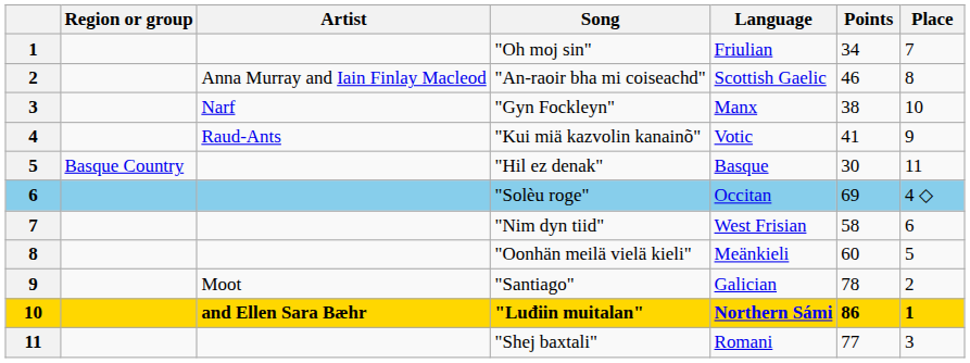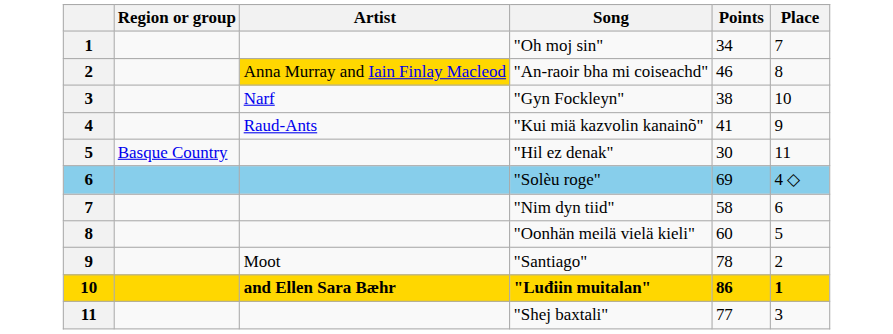- column: Language | Friulian | Scottish Gaelic | Manx | Votic | Basque | Occitan | West Frisian | Meänkieli | Galician | Northern Sámi | Romani
"An-raoir bha mi coiseachd" | Artist: no background -> gold background
